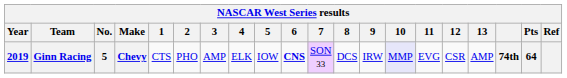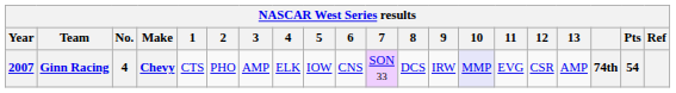Ginn Racing | Year: 2019 -> 2007
Ginn Racing | No.: 5 -> 4
Ginn Racing | 6: bold -> normal
Ginn Racing | Pts: 64 -> 54
